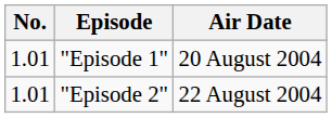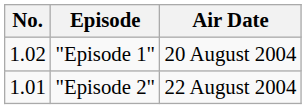"Episode 1" | No.: 1.01 -> 1.02
